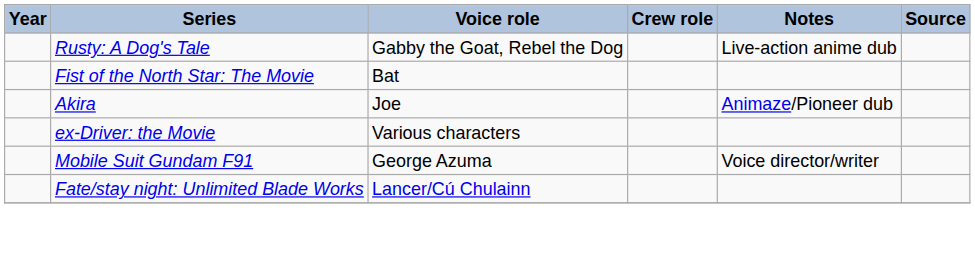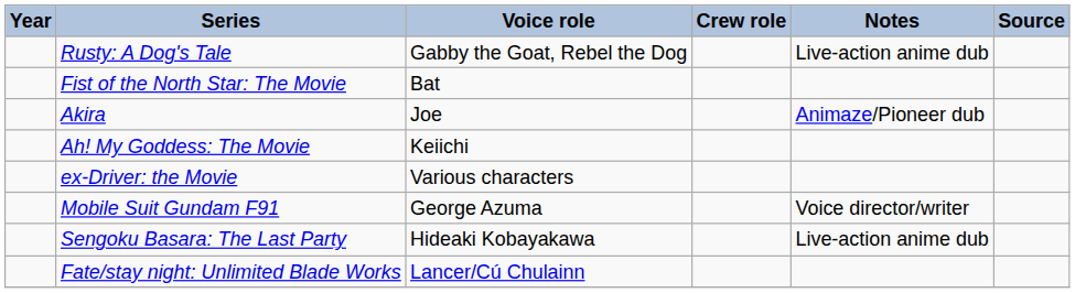+ row: Ah! My Goddess: The Movie | Keiichi
+ row: Sengoku Basara: The Last Party | Hideaki Kobayakawa | Live-action anime dub
